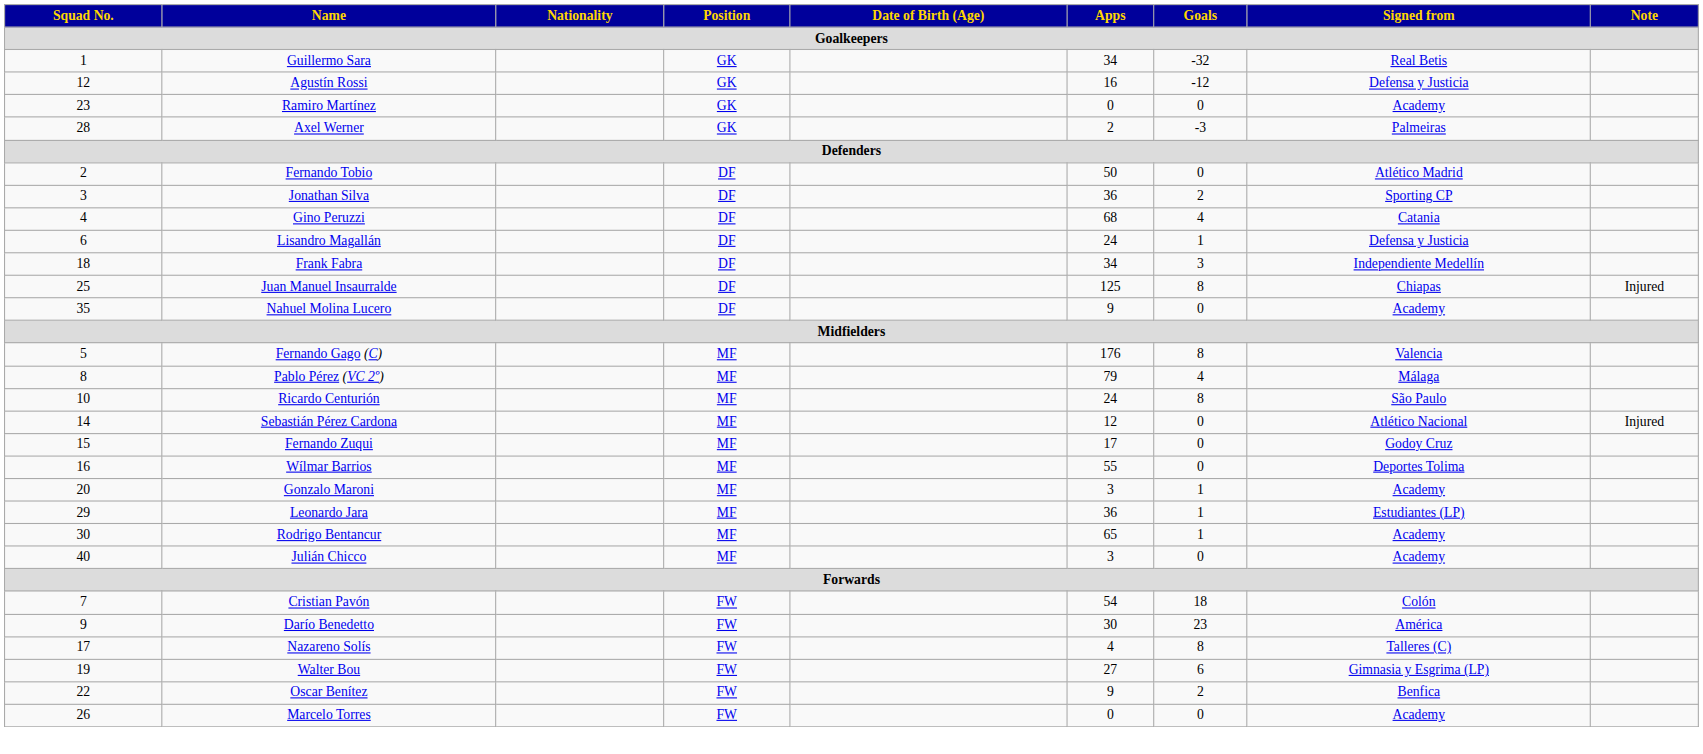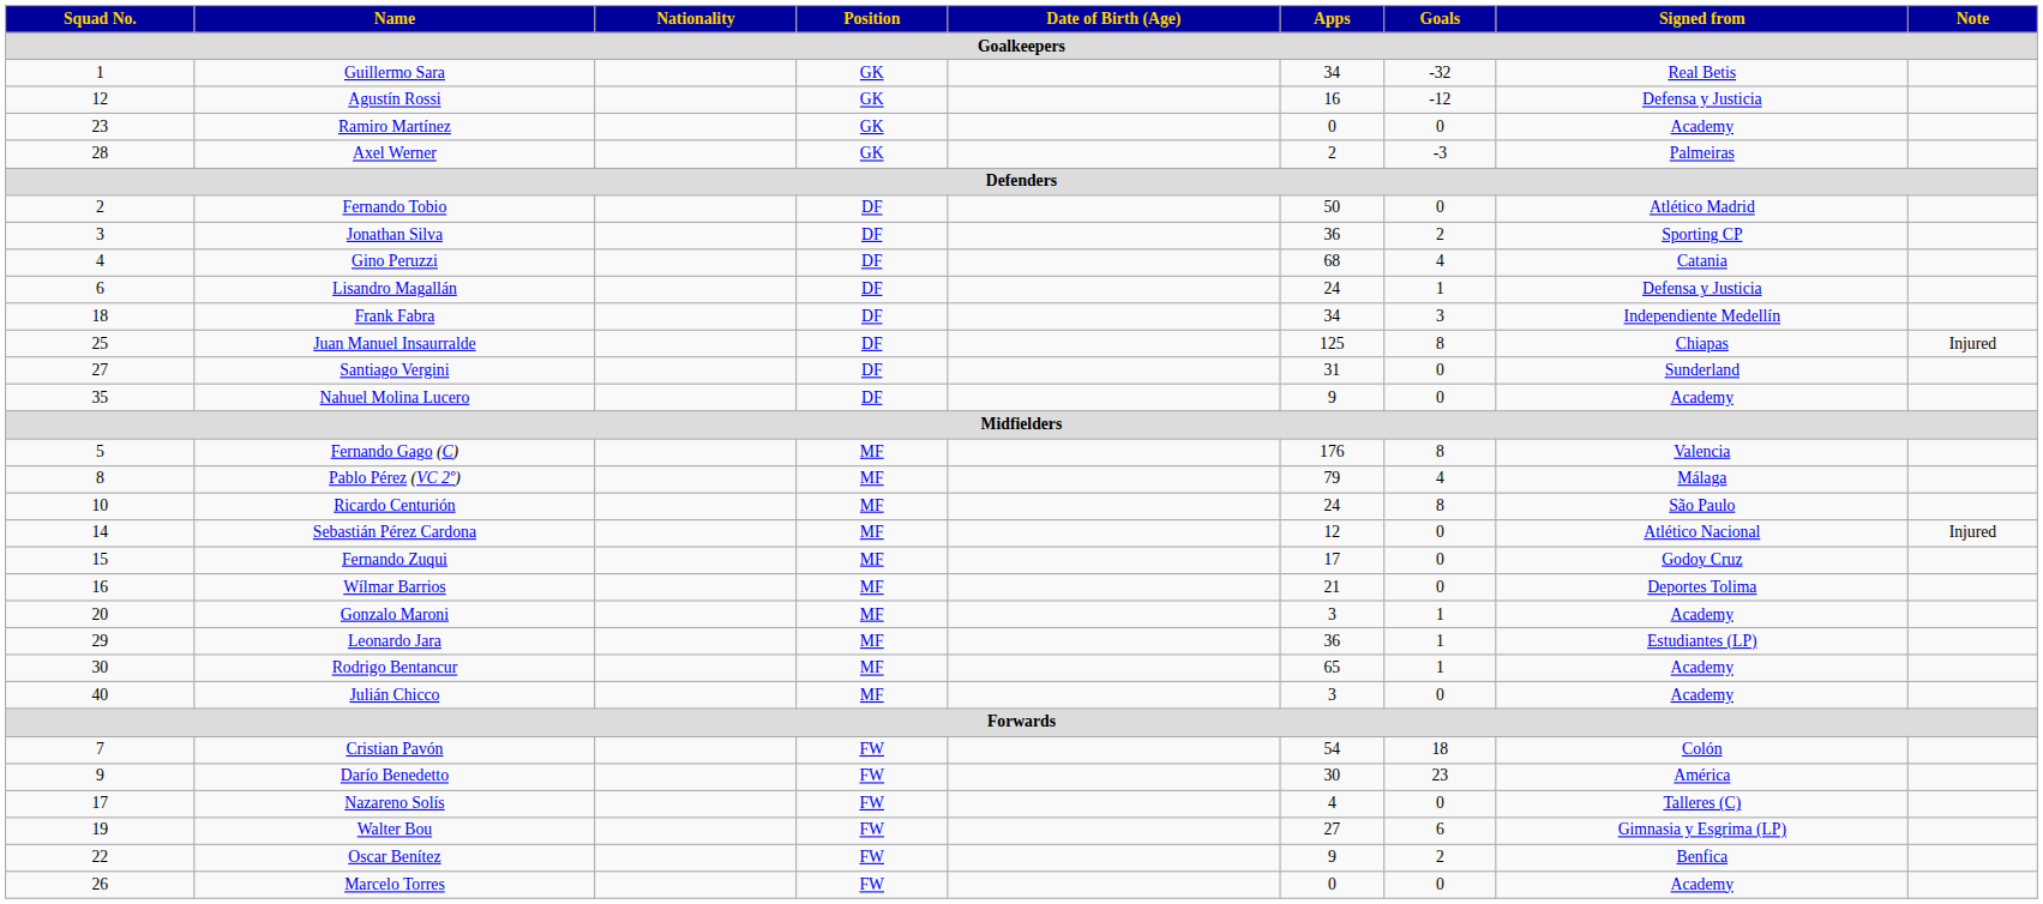+ row: 27 | Santiago Vergini | DF | 31 | 0 | Sunderland
Wílmar Barrios | Apps: 55 -> 21
Nazareno Solís | Goals: 8 -> 0
